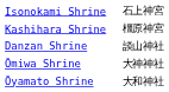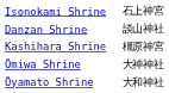rows swapped: Kashihara Shrine <-> Danzan Shrine
